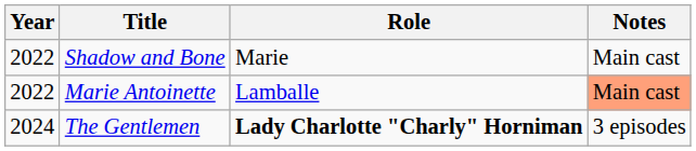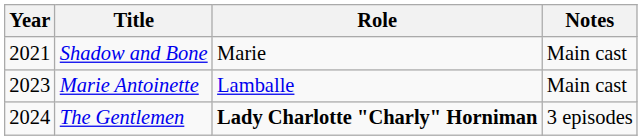Shadow and Bone | Year: 2022 -> 2021
Marie Antoinette | Year: 2022 -> 2023
Marie Antoinette | Notes: lightsalmon background -> no background
